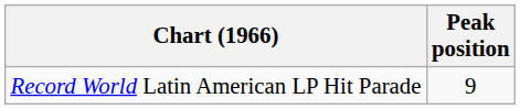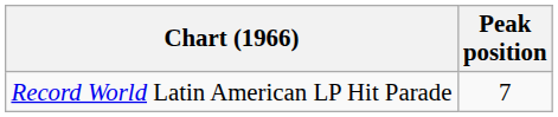Record World Latin American LP Hit Parade | Peak position: 9 -> 7
